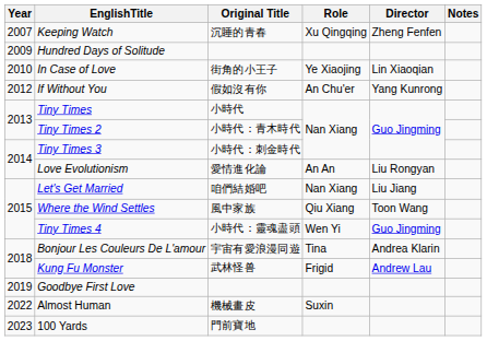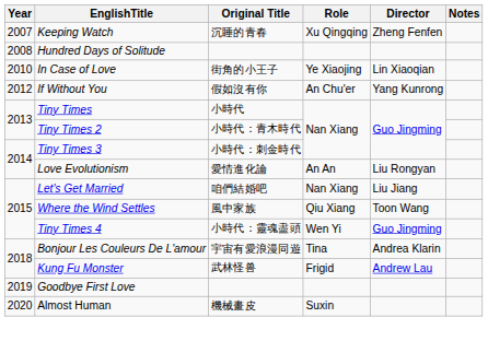Hundred Days of Solitude | Year: 2009 -> 2008
Almost Human | Year: 2022 -> 2020
- row: 2023 | 100 Yards | 門前寶地
